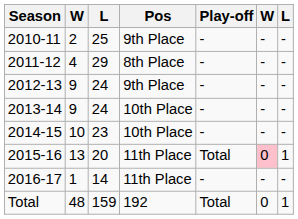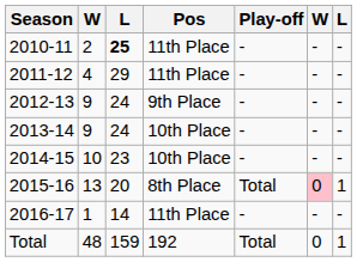2010-11 | column 3: normal -> bold
2010-11 | Pos: 9th Place -> 11th Place
2011-12 | Pos: 8th Place -> 11th Place
2015-16 | Pos: 11th Place -> 8th Place
